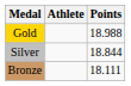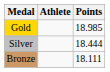Gold | Points: 18.988 -> 18.985
Silver | Points: 18.844 -> 18.444
